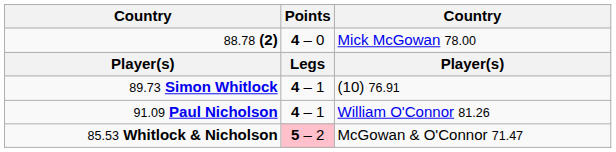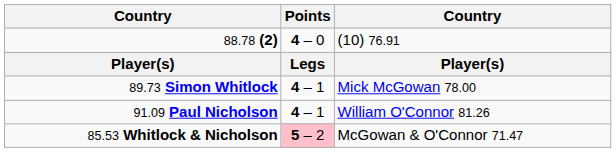88.78 (2) | column 3: Mick McGowan 78.00 -> (10) 76.91
89.73 Simon Whitlock | column 3: (10) 76.91 -> Mick McGowan 78.00
